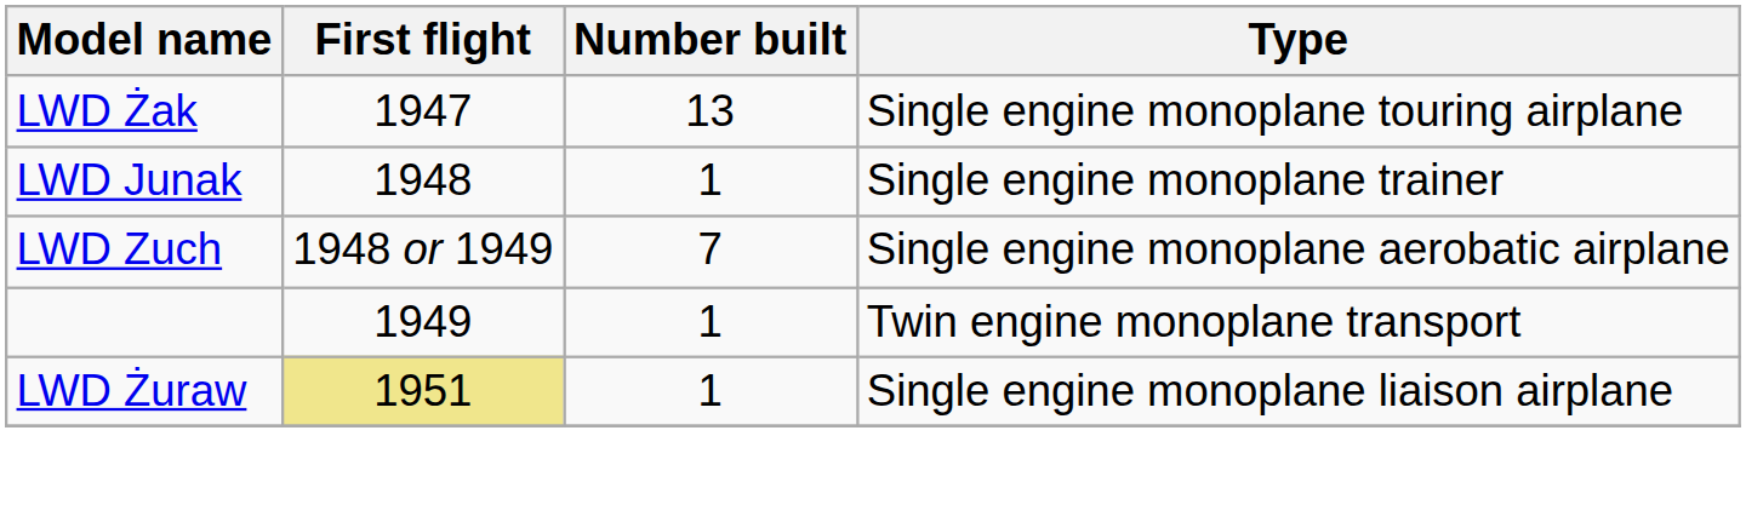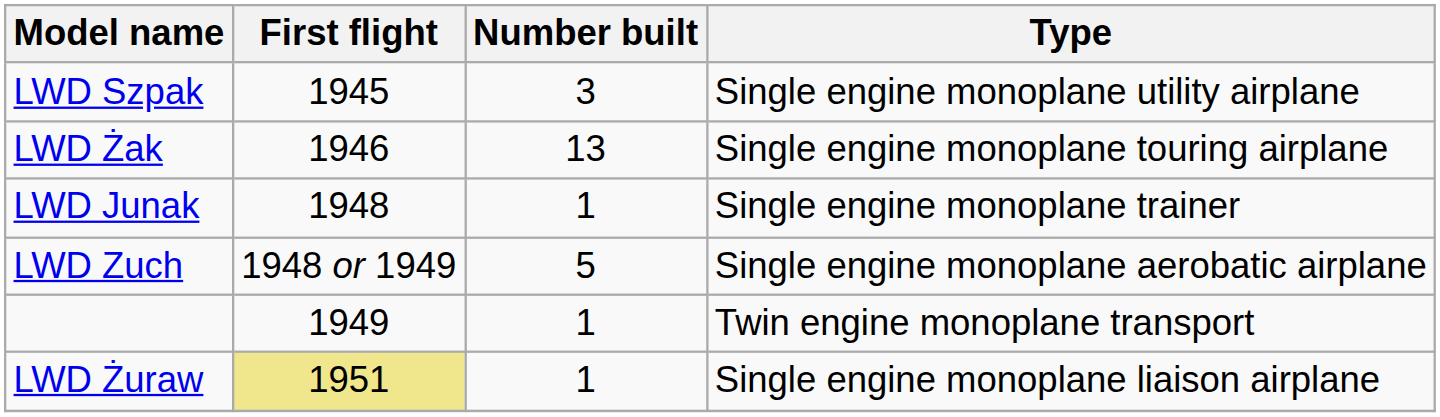+ row: LWD Szpak | 1945 | 3 | Single engine monoplane utility airplane
LWD Żak | First flight: 1947 -> 1946
LWD Zuch | Number built: 7 -> 5
